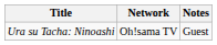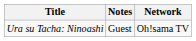columns swapped: Network <-> Notes
